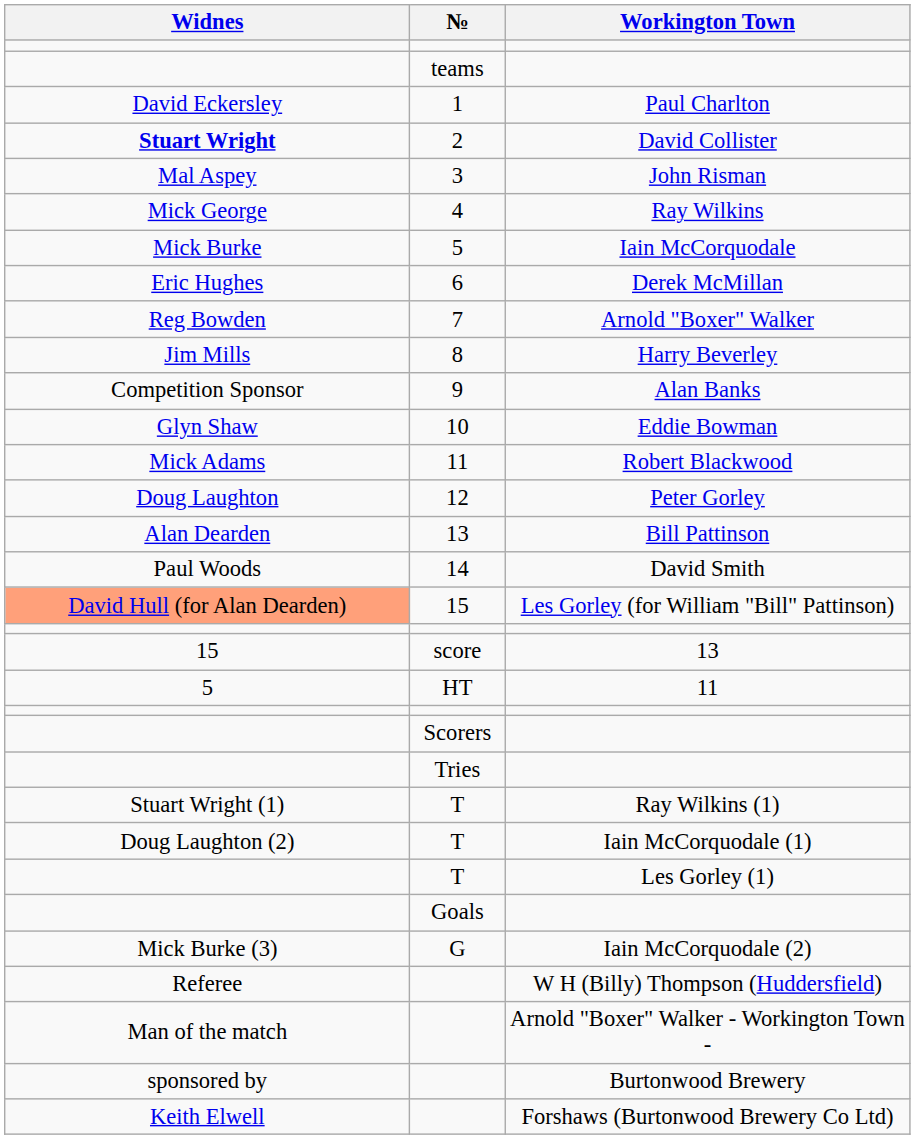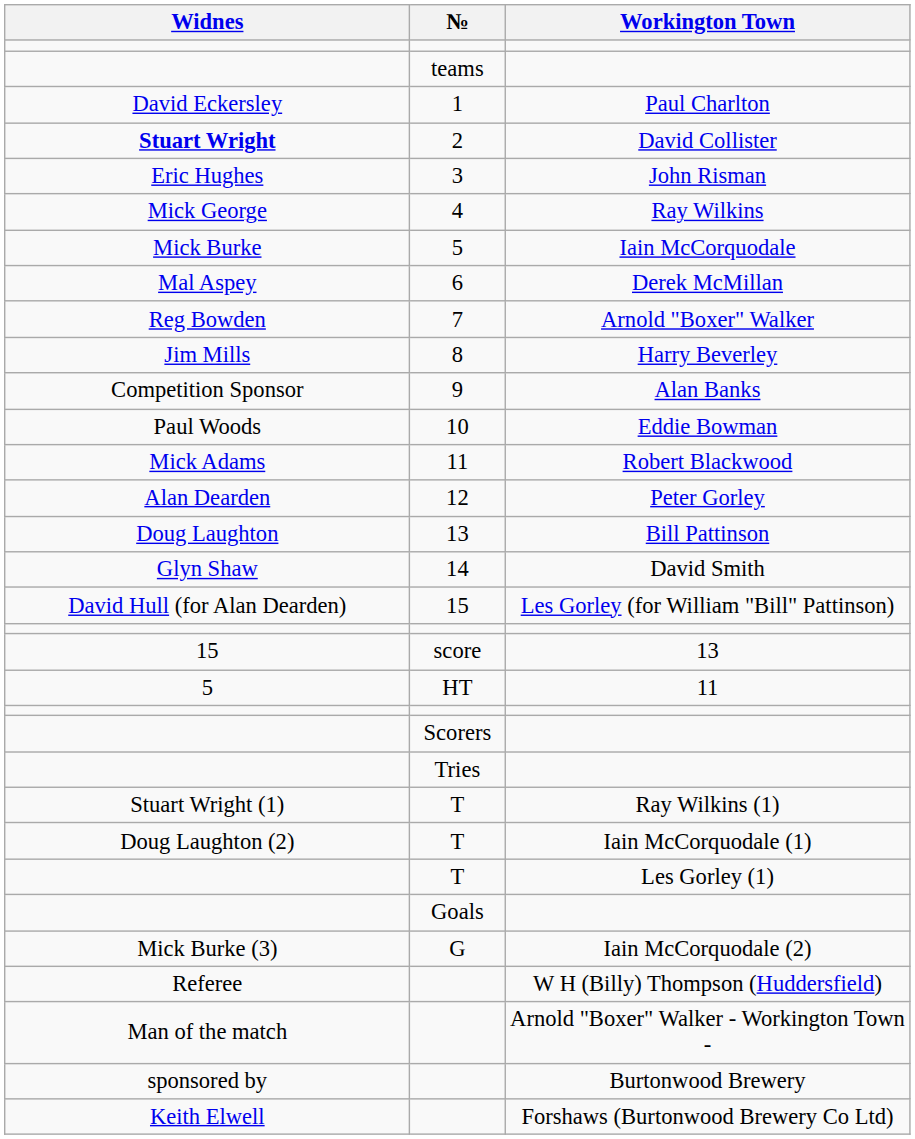John Risman | Widnes: Mal Aspey -> Eric Hughes
Derek McMillan | Widnes: Eric Hughes -> Mal Aspey
Eddie Bowman | Widnes: Glyn Shaw -> Paul Woods
Peter Gorley | Widnes: Doug Laughton -> Alan Dearden
Bill Pattinson | Widnes: Alan Dearden -> Doug Laughton
David Smith | Widnes: Paul Woods -> Glyn Shaw
Les Gorley (for William "Bill" Pattinson) | Widnes: lightsalmon background -> no background
